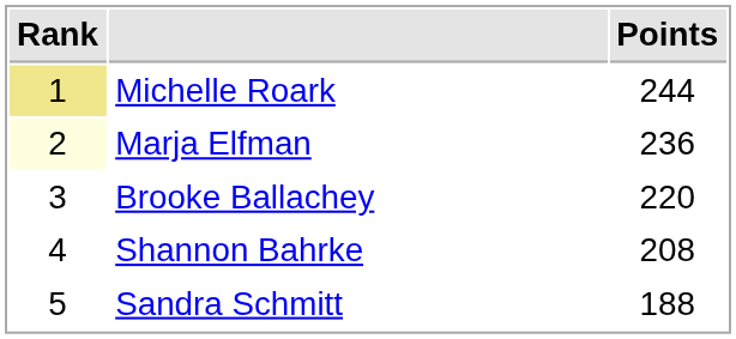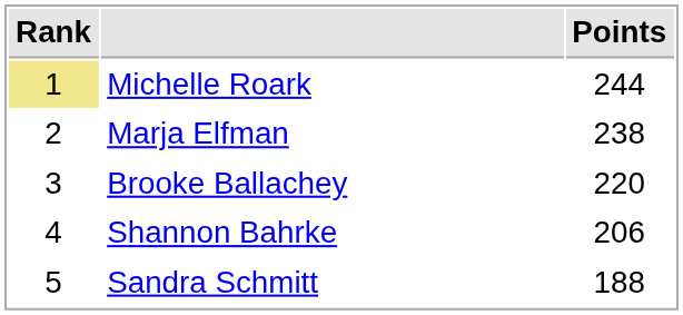Marja Elfman | Rank: lightyellow background -> no background
Marja Elfman | Points: 236 -> 238
Shannon Bahrke | Points: 208 -> 206
